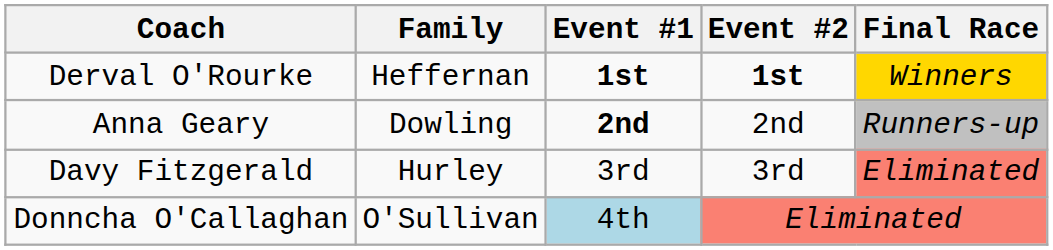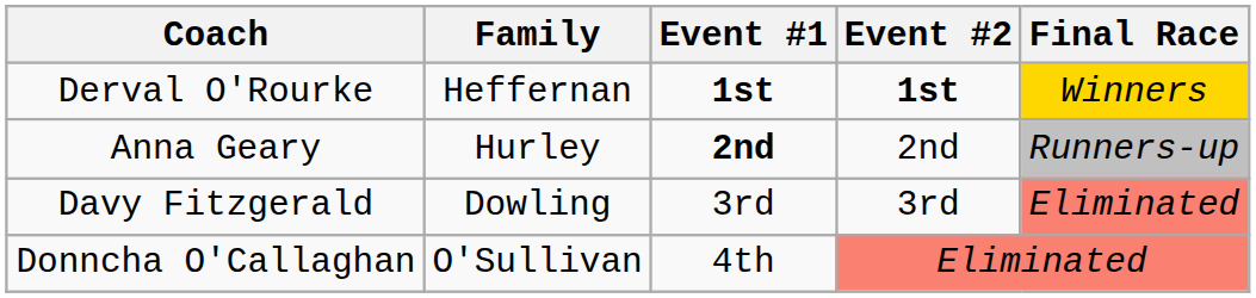Anna Geary | Family: Dowling -> Hurley
Davy Fitzgerald | Family: Hurley -> Dowling
Donncha O'Callaghan | Event #1: lightblue background -> no background
